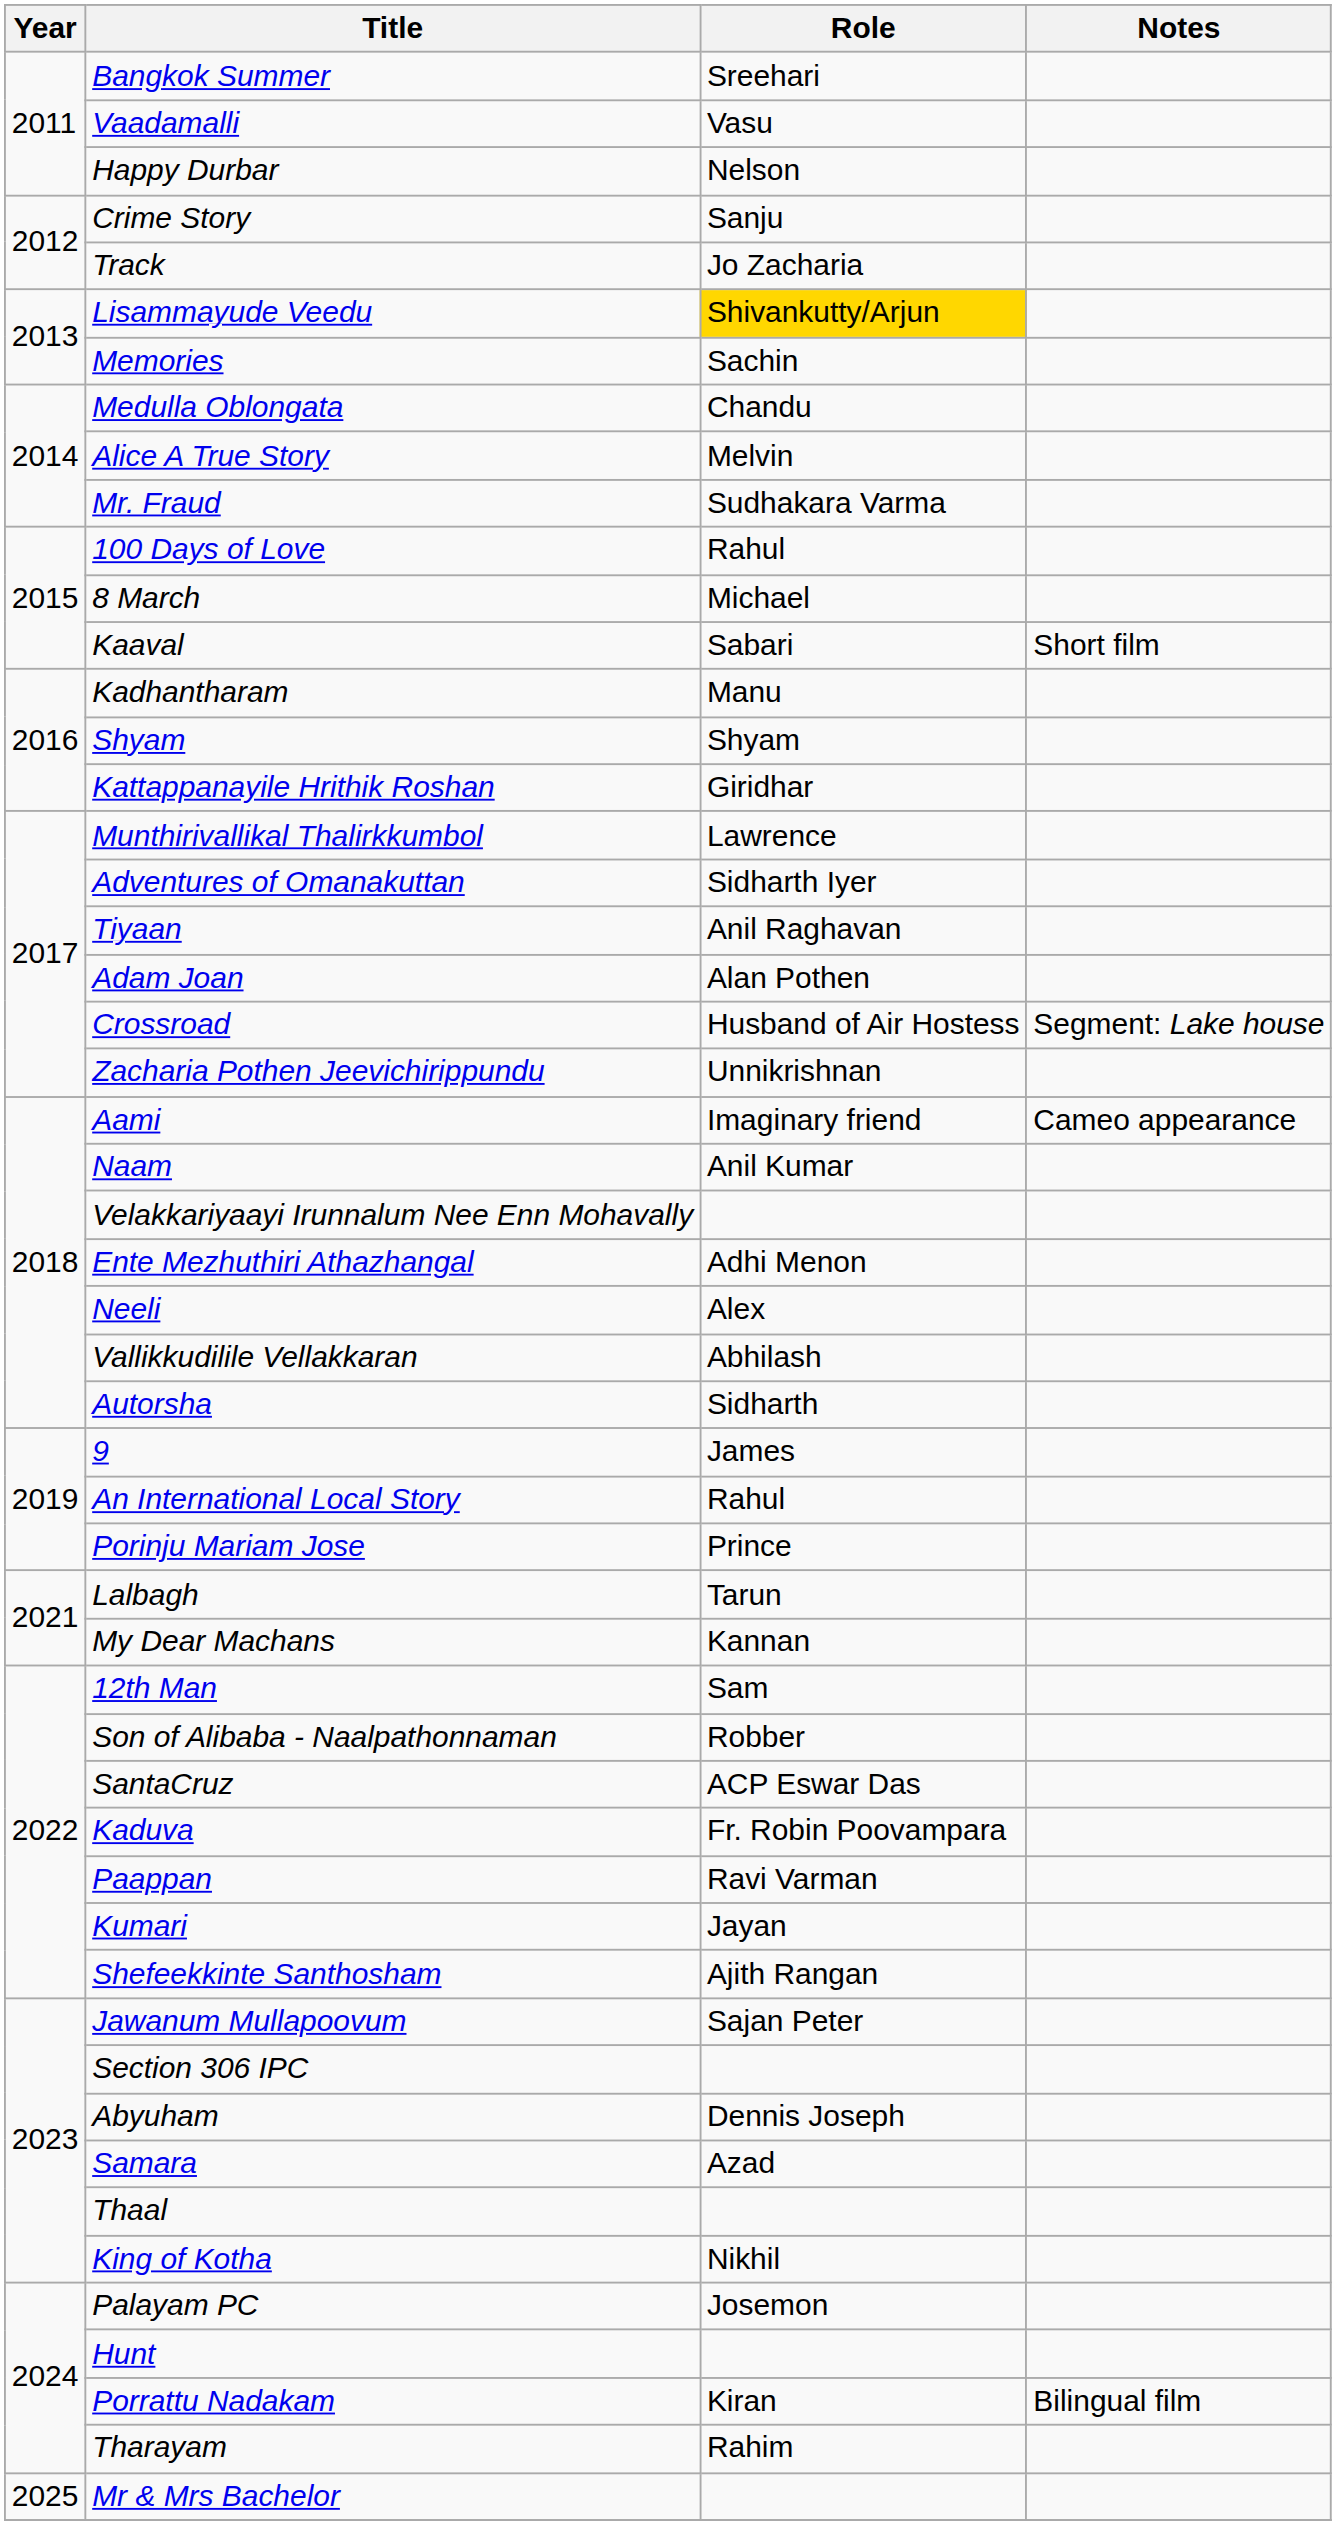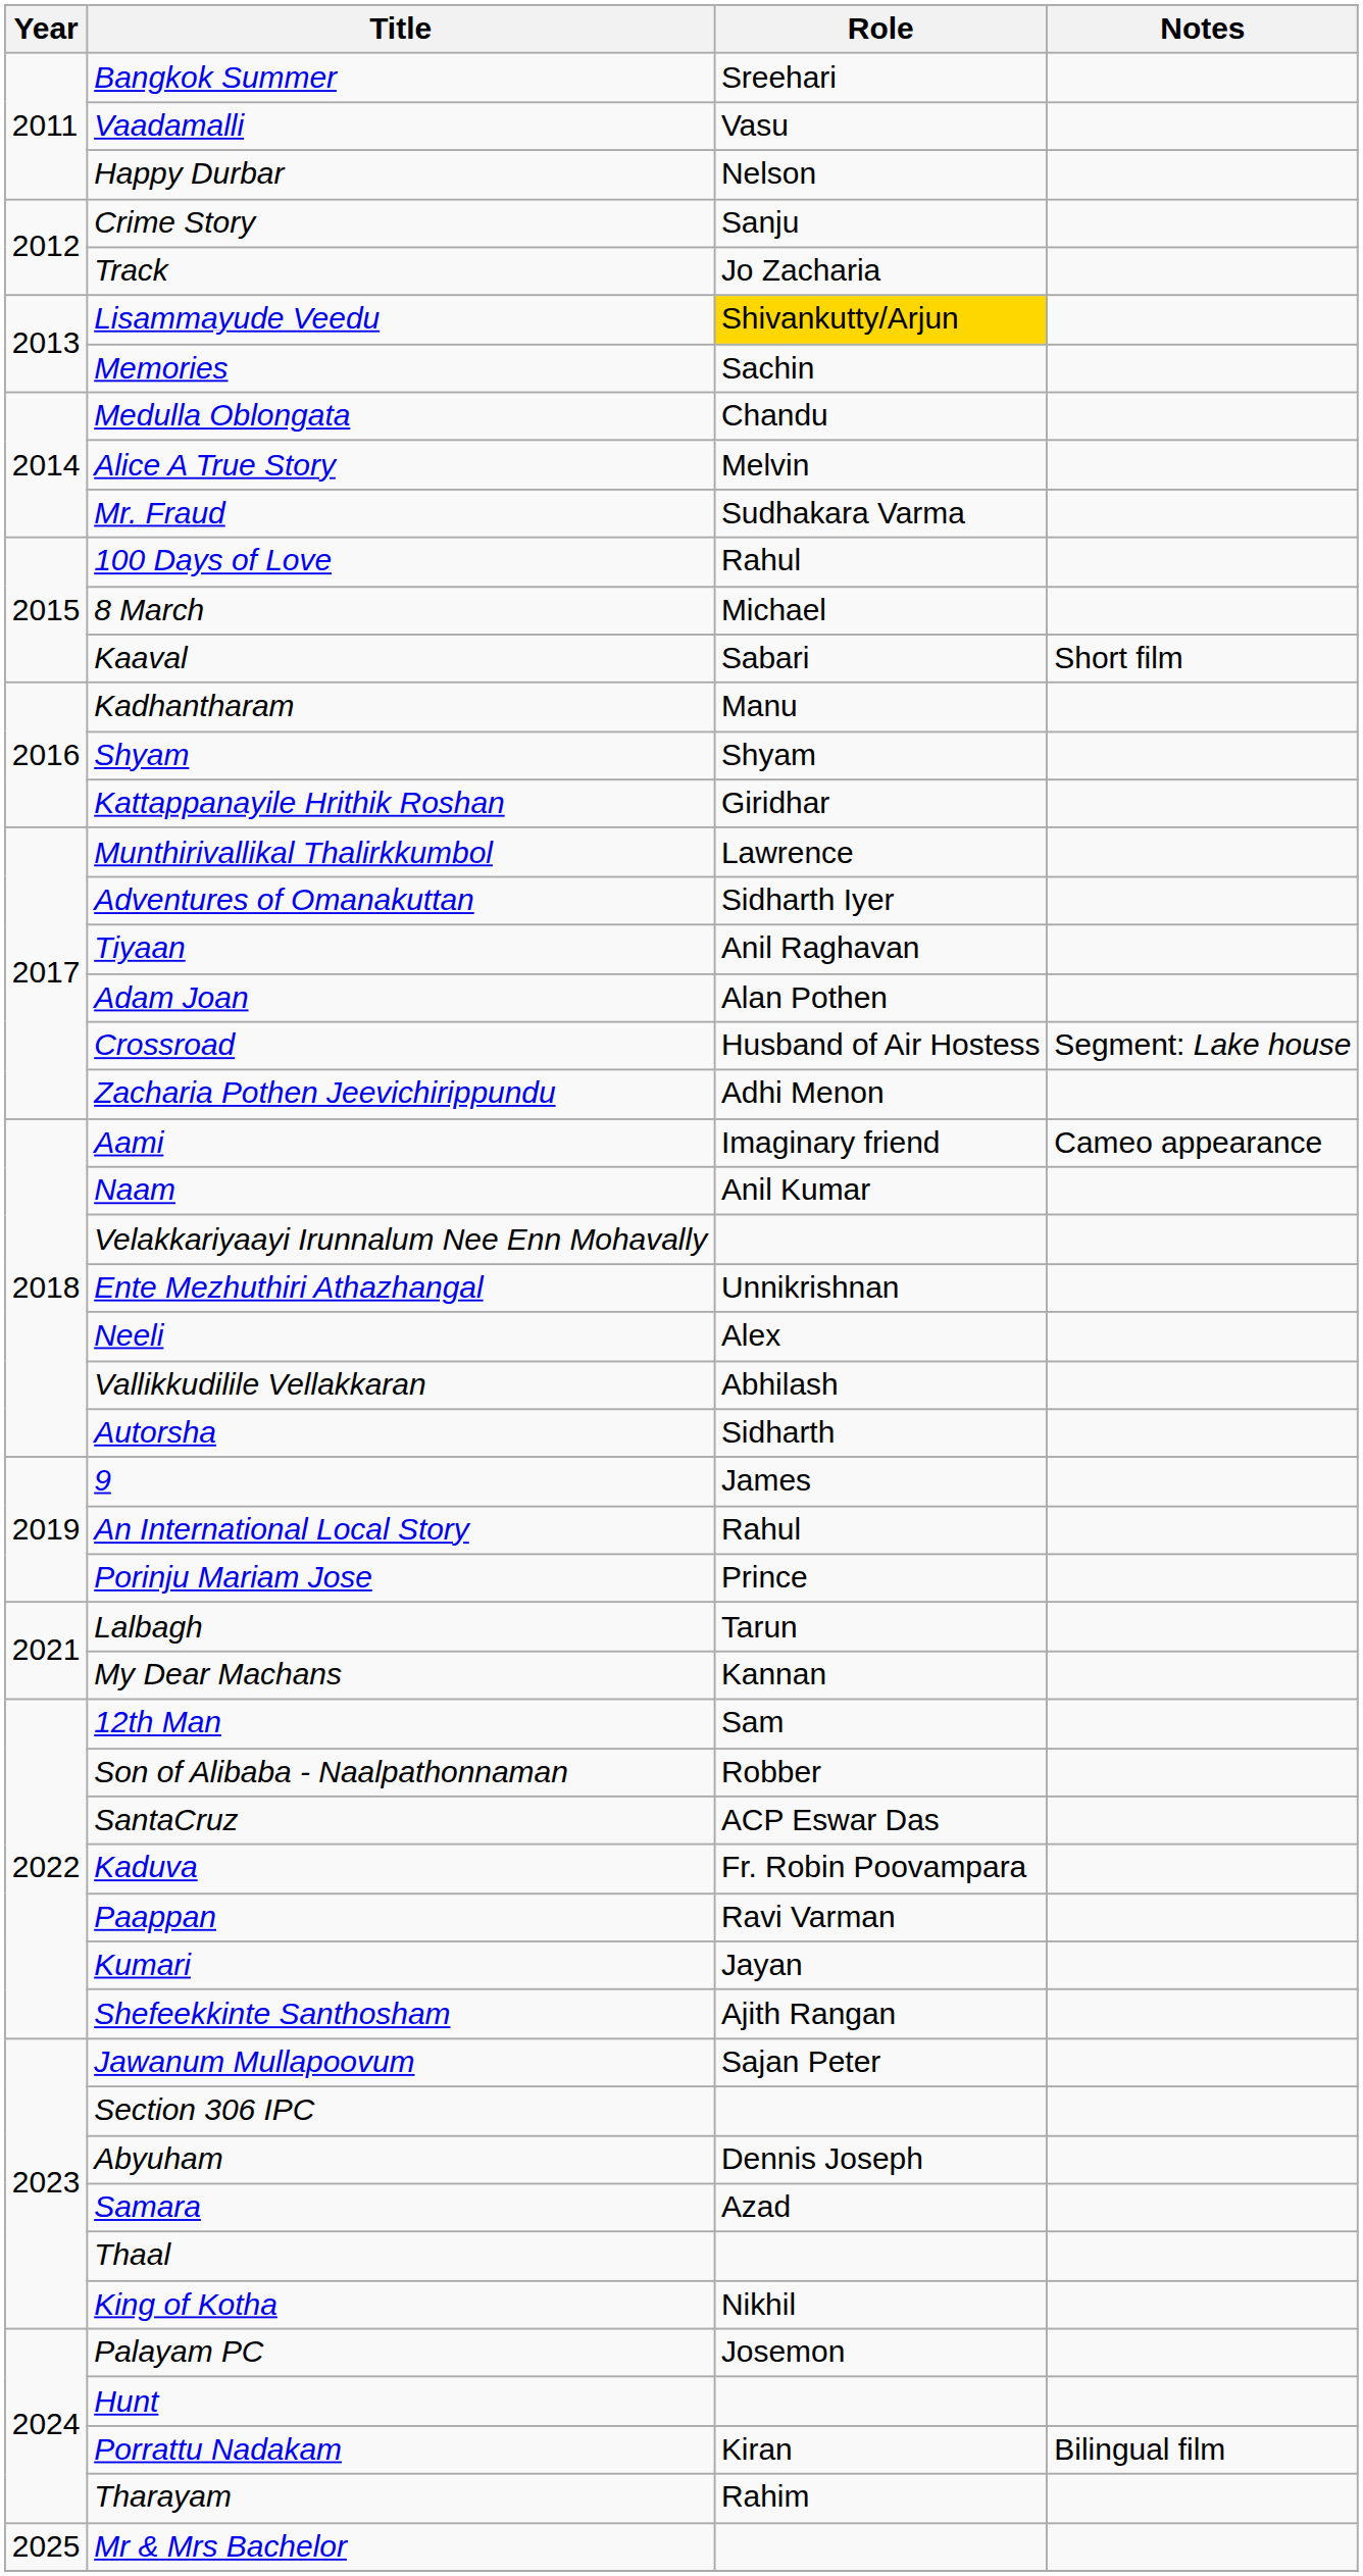Zacharia Pothen Jeevichirippundu | Role: Unnikrishnan -> Adhi Menon
Ente Mezhuthiri Athazhangal | Role: Adhi Menon -> Unnikrishnan
